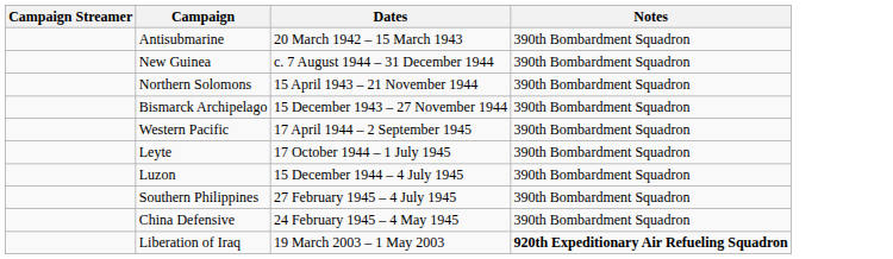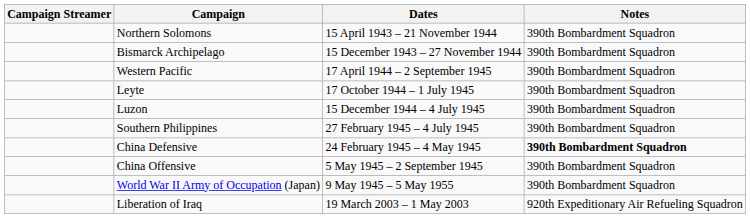- row: Antisubmarine | 20 March 1942 – 15 March 1943 | 390th Bombardment Squadron
- row: New Guinea | c. 7 August 1944 – 31 December 1944 | 390th Bombardment Squadron
China Defensive | Notes: normal -> bold
+ row: China Offensive | 5 May 1945 – 2 September 1945 | 390th Bombardment Squadron
+ row: World War II Army of Occupation (Japan) | 9 May 1945 – 5 May 1955 | 390th Bombardment Squadron
Liberation of Iraq | Notes: bold -> normal
